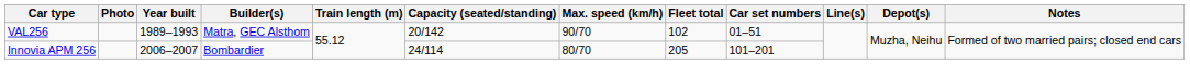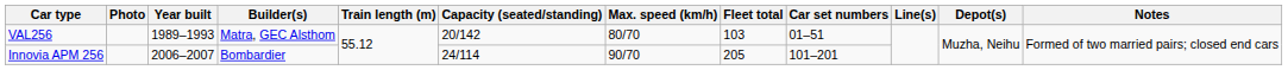VAL256 | Max. speed (km/h): 90/70 -> 80/70
VAL256 | Fleet total: 102 -> 103
Innovia APM 256 | Max. speed (km/h): 80/70 -> 90/70
